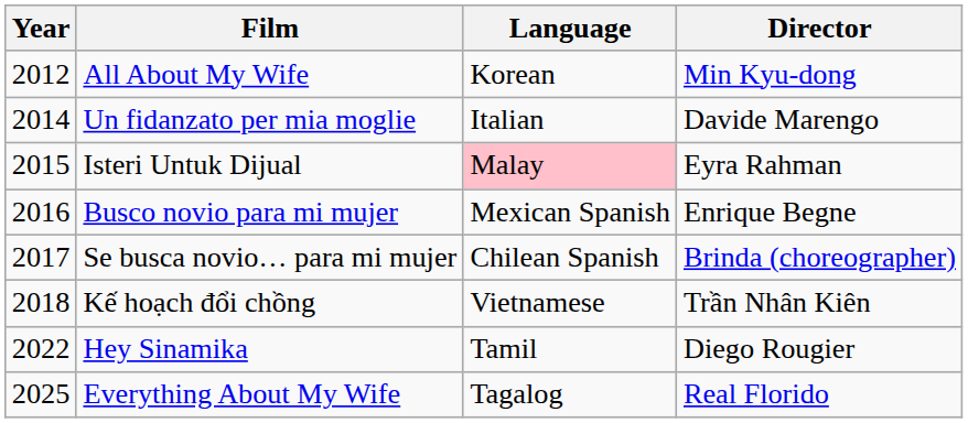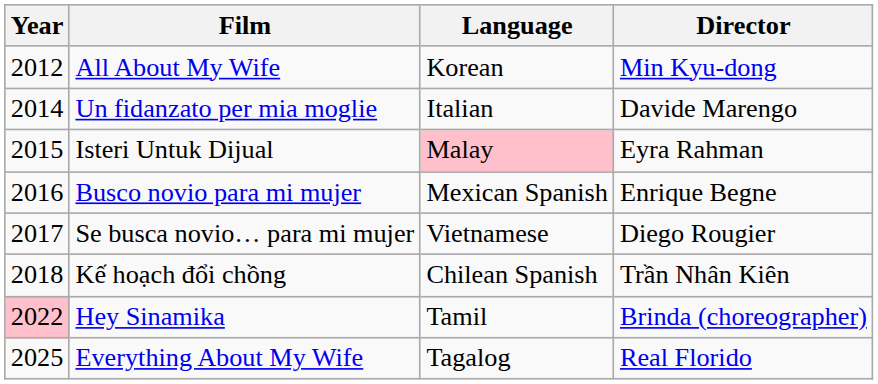Se busca novio… para mi mujer | Language: Chilean Spanish -> Vietnamese
Se busca novio… para mi mujer | Director: Brinda (choreographer) -> Diego Rougier
Kế hoạch đổi chồng | Language: Vietnamese -> Chilean Spanish
Hey Sinamika | Year: no background -> pink background
Hey Sinamika | Director: Diego Rougier -> Brinda (choreographer)
